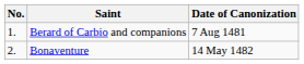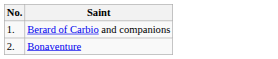- column: Date of Canonization | 7 Aug 1481 | 14 May 1482
